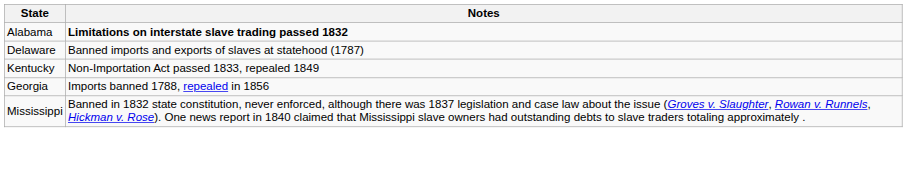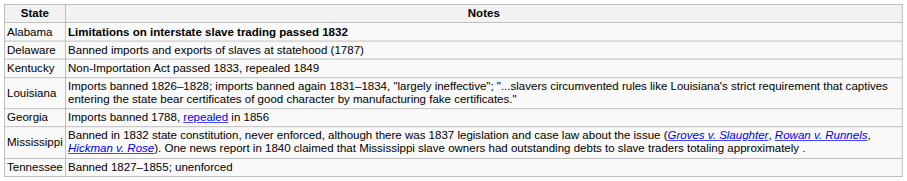+ row: Louisiana | Imports banned 1826–1828; imports banned again 1831–1834, "largely ineffective"; "...slavers circumvented rules like Louisiana's strict requirement that captives entering the state bear certificates of good character by manufacturing fake certificates."
+ row: Tennessee | Banned 1827–1855; unenforced
